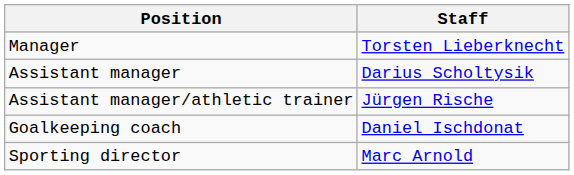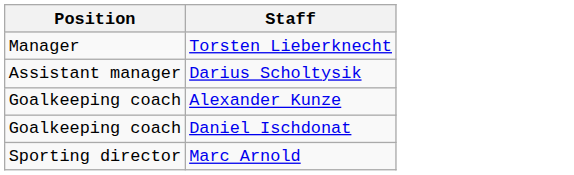- row: Assistant manager/athletic trainer | Jürgen Rische
+ row: Goalkeeping coach | Alexander Kunze
